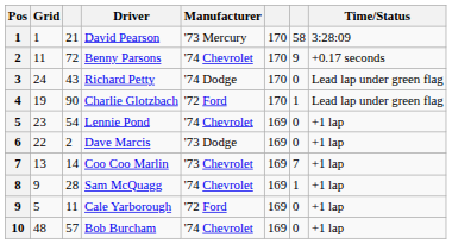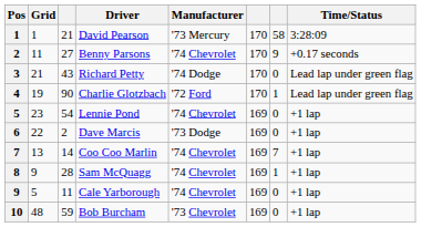Benny Parsons | column 3: 72 -> 27
Richard Petty | Grid: 24 -> 21
Coo Coo Marlin | Manufacturer: '73 Chevrolet -> '74 Chevrolet
Cale Yarborough | Manufacturer: '72 Ford -> '74 Chevrolet
Bob Burcham | column 3: 57 -> 59
Bob Burcham | Manufacturer: '74 Chevrolet -> '73 Chevrolet
